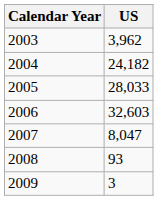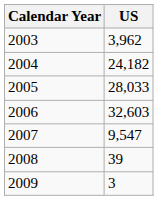2007 | US: 8,047 -> 9,547
2008 | US: 93 -> 39
